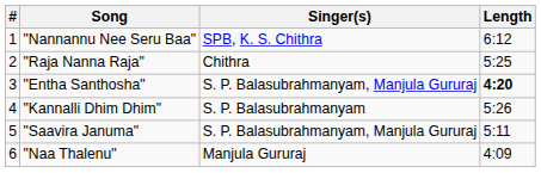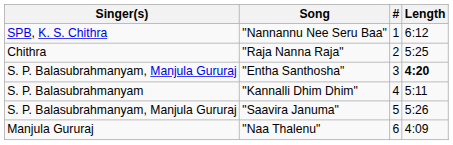columns swapped: # <-> Singer(s)
"Kannalli Dhim Dhim" | Length: 5:26 -> 5:11
"Saavira Januma" | Length: 5:11 -> 5:26
